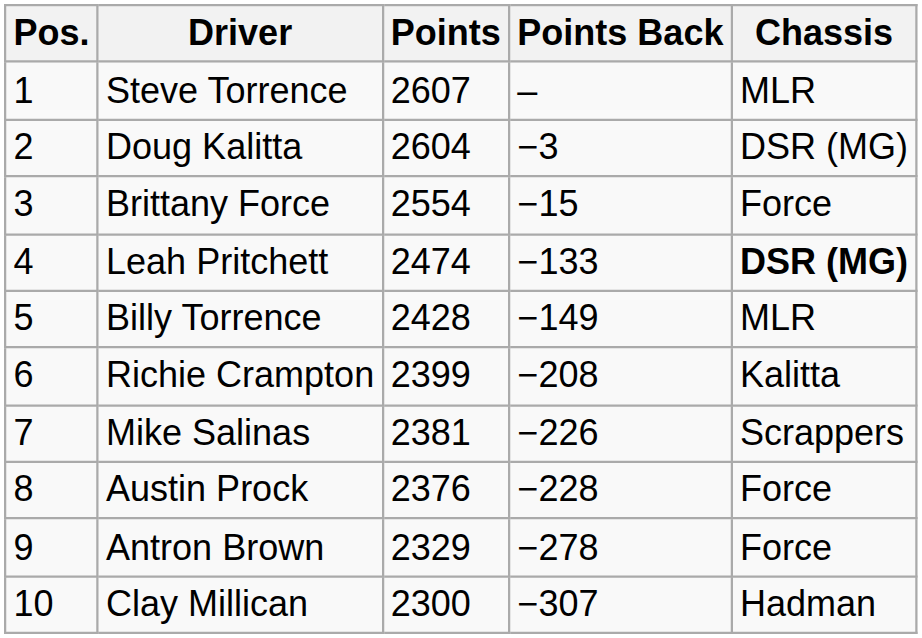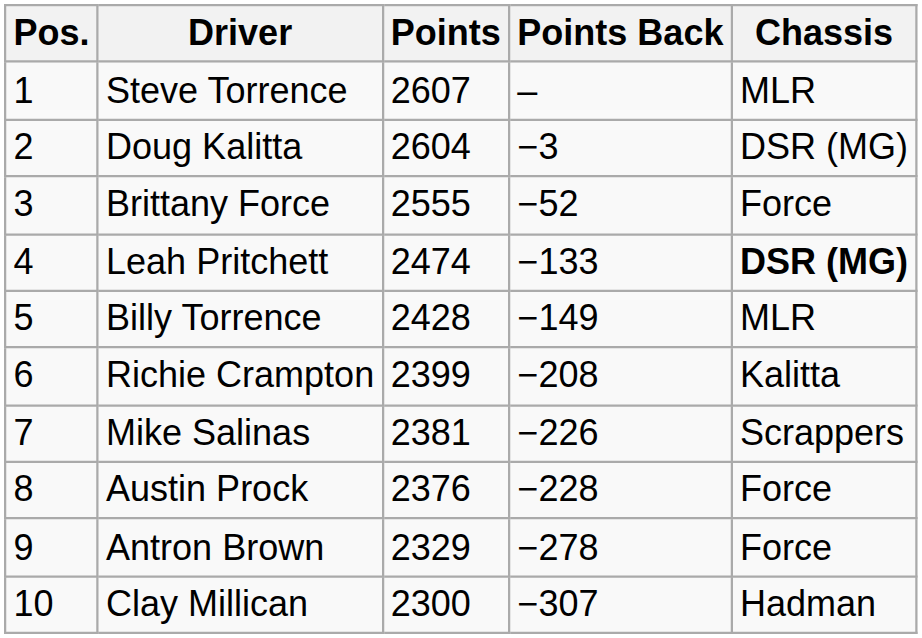Brittany Force | Points: 2554 -> 2555
Brittany Force | Points Back: −15 -> −52
